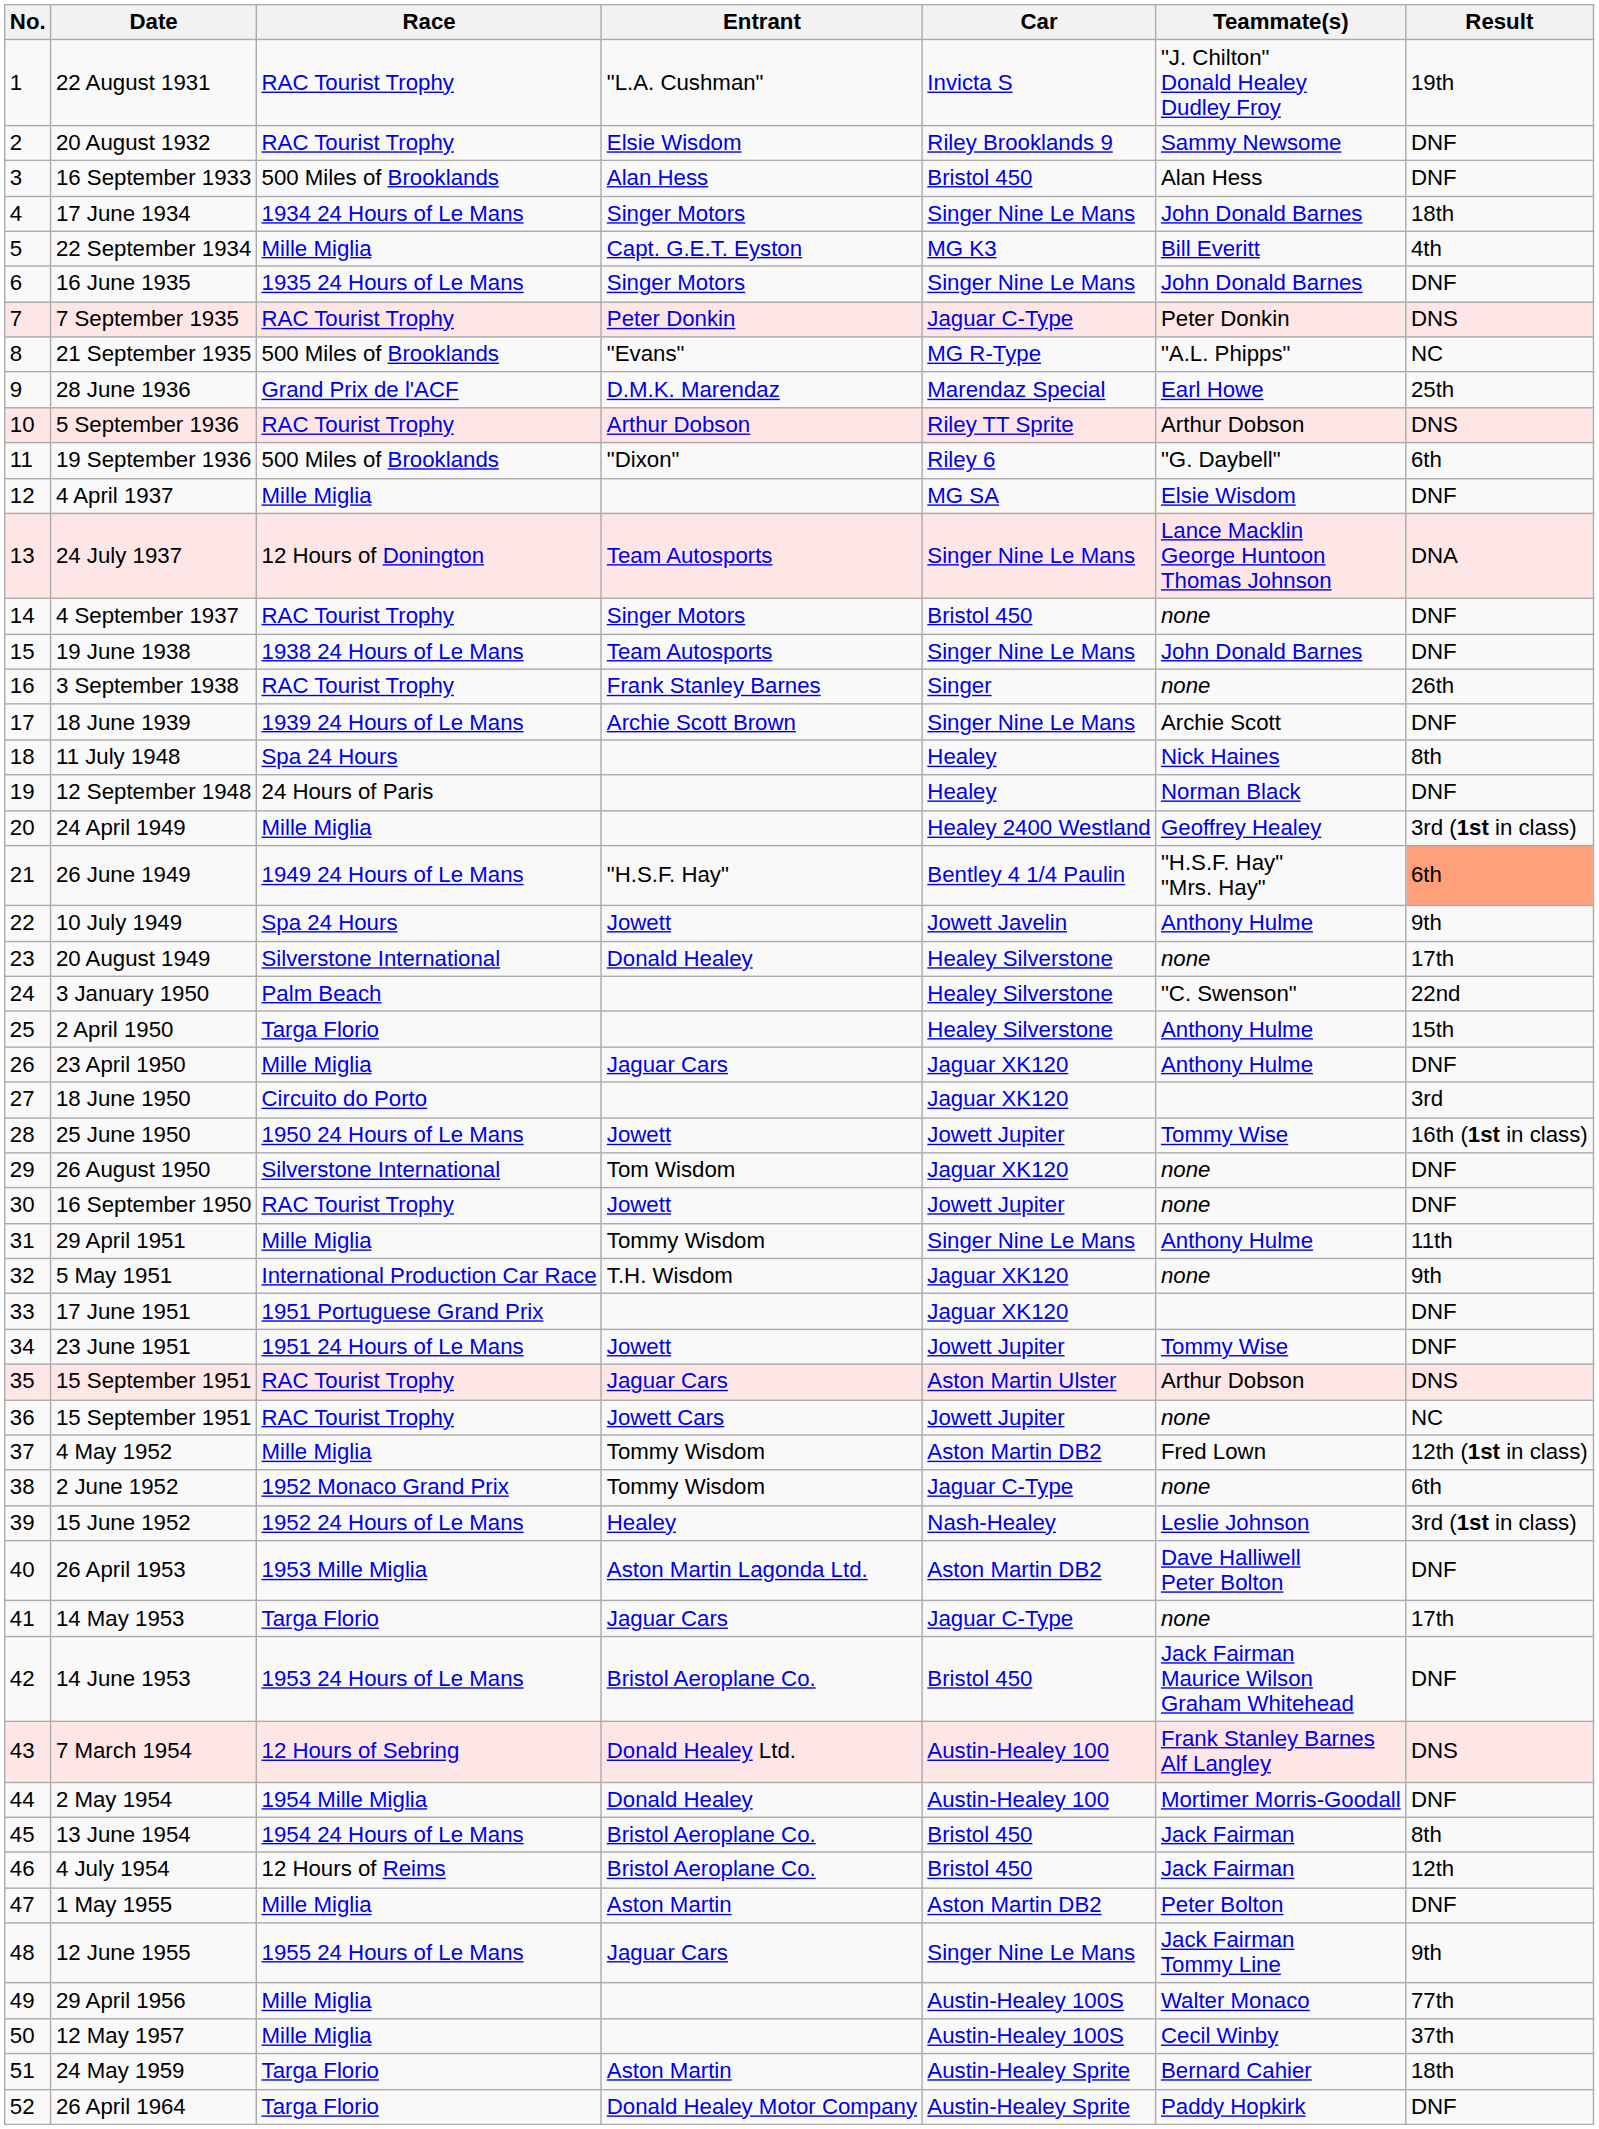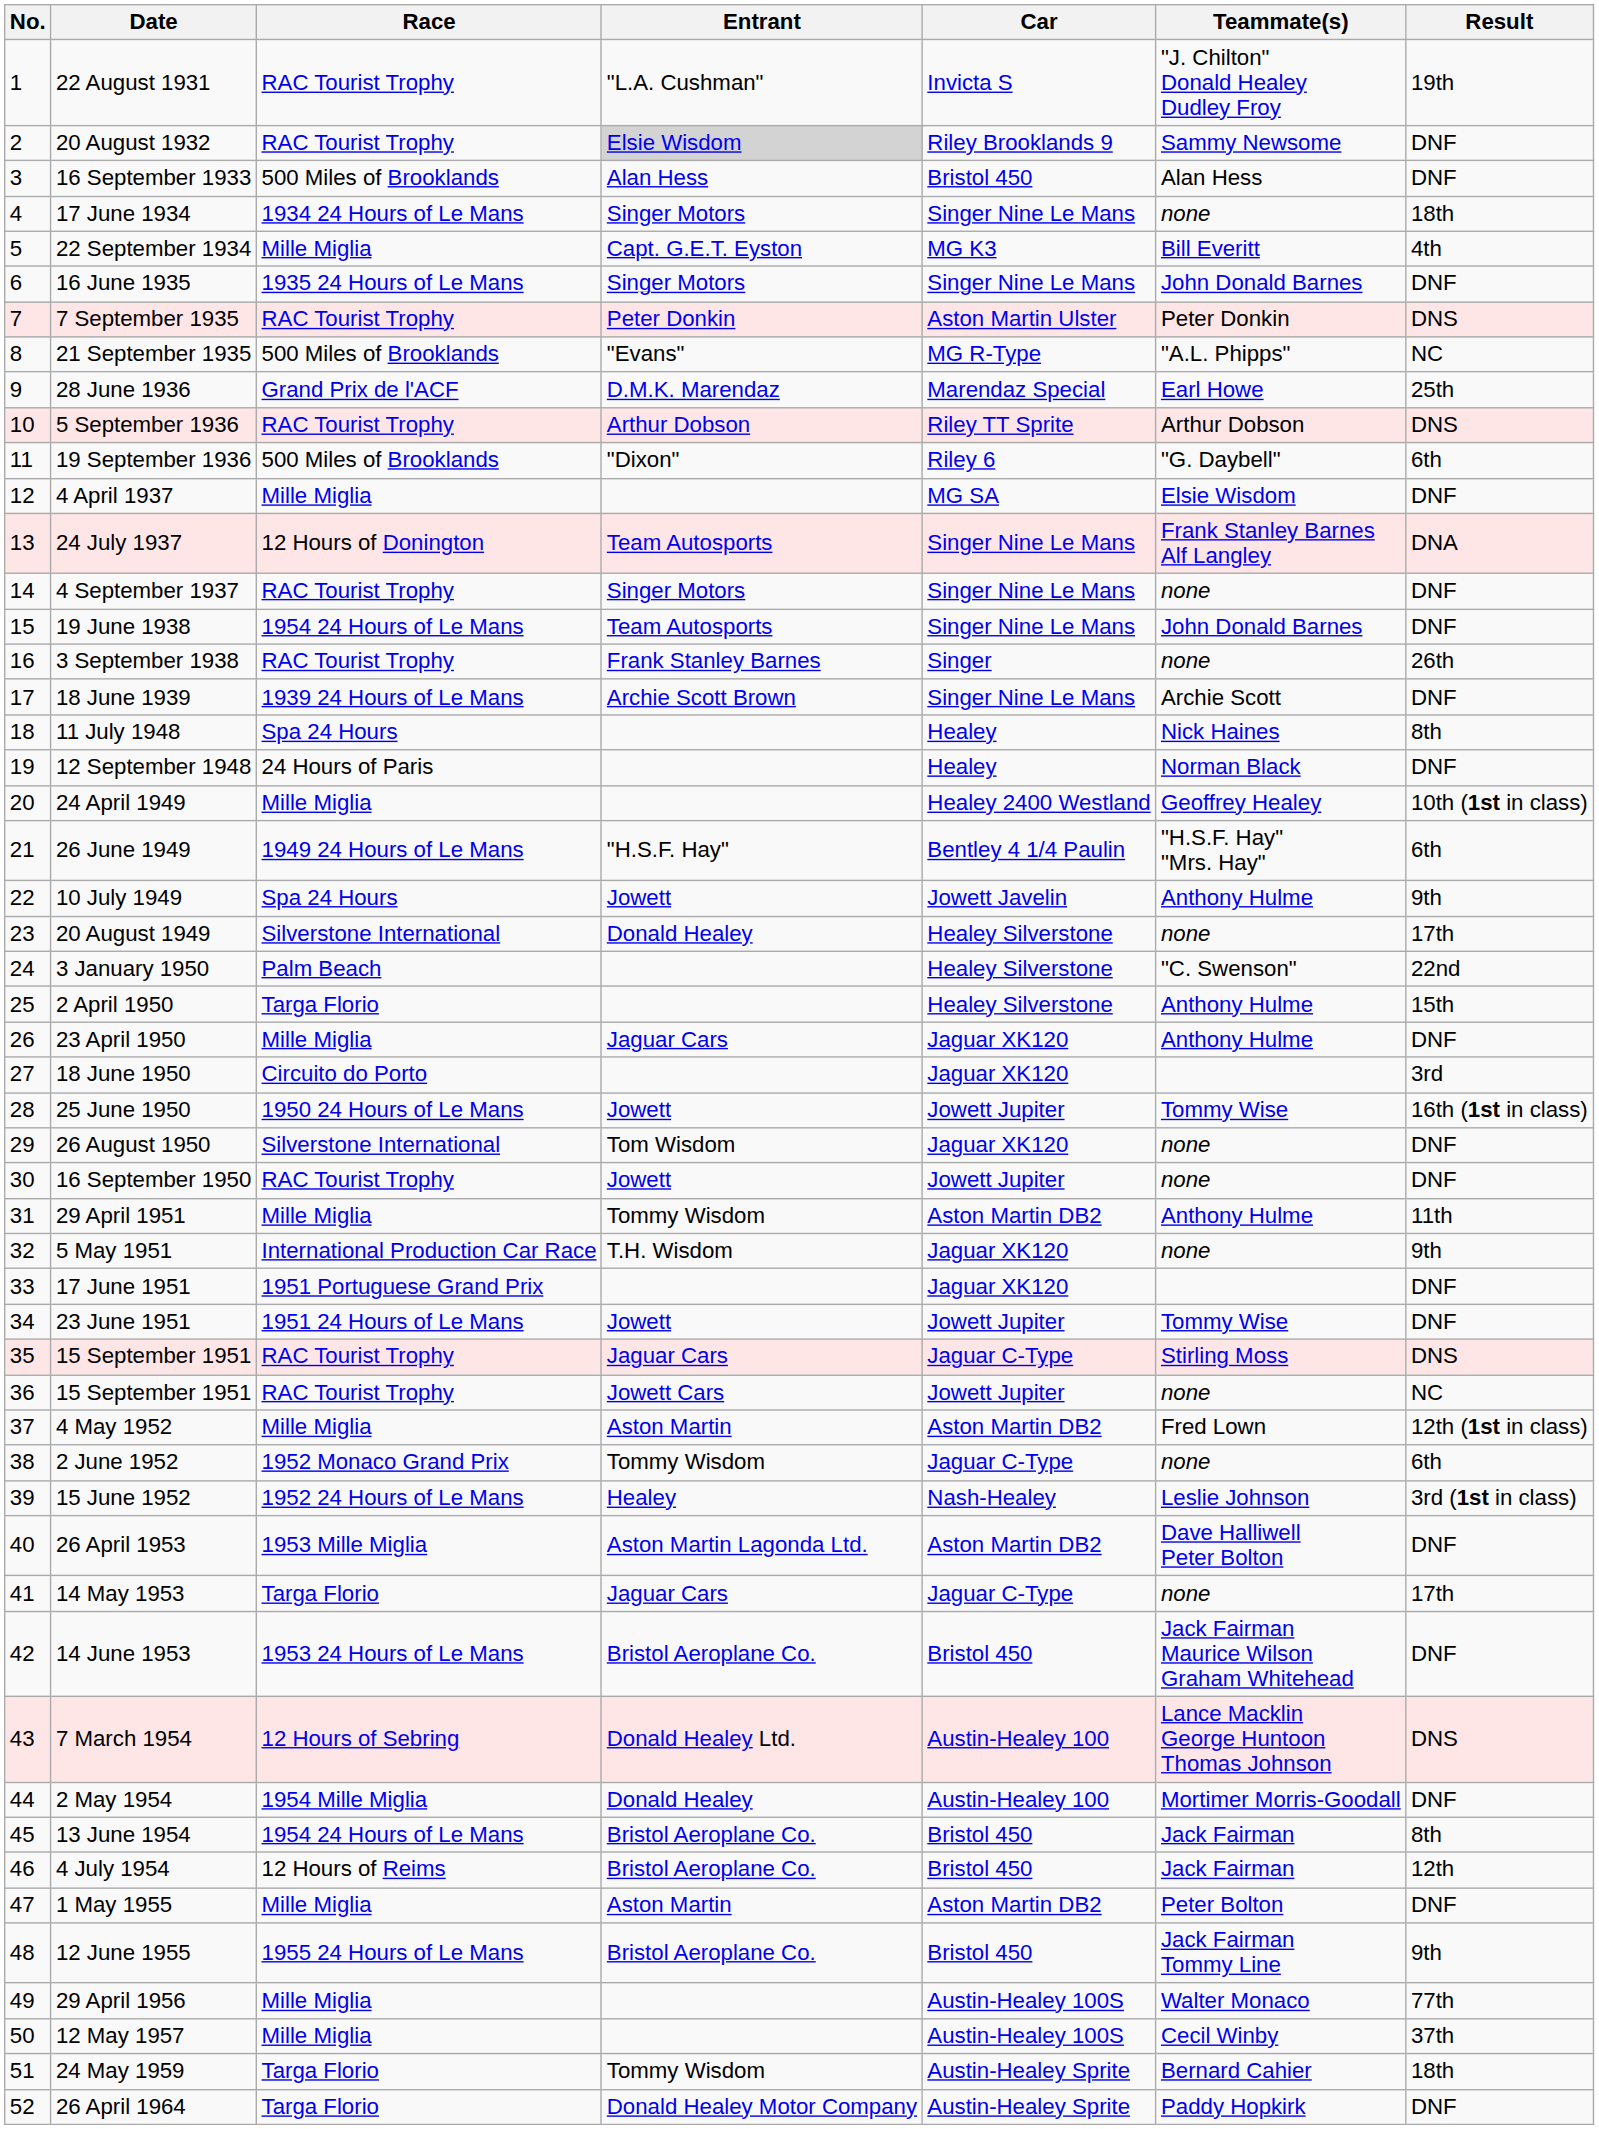20 August 1932 | Entrant: no background -> lightgrey background
17 June 1934 | Teammate(s): John Donald Barnes -> none
7 September 1935 | Car: Jaguar C-Type -> Aston Martin Ulster
24 July 1937 | Teammate(s): Lance Macklin George Huntoon Thomas Johnson -> Frank Stanley Barnes Alf Langley
4 September 1937 | Car: Bristol 450 -> Singer Nine Le Mans
19 June 1938 | Race: 1938 24 Hours of Le Mans -> 1954 24 Hours of Le Mans
24 April 1949 | Result: 3rd (1st in class) -> 10th (1st in class)
26 June 1949 | Result: lightsalmon background -> no background
29 April 1951 | Car: Singer Nine Le Mans -> Aston Martin DB2
35 / 15 September 1951 | Car: Aston Martin Ulster -> Jaguar C-Type
35 / 15 September 1951 | Teammate(s): Arthur Dobson -> Stirling Moss
4 May 1952 | Entrant: Tommy Wisdom -> Aston Martin
7 March 1954 | Teammate(s): Frank Stanley Barnes Alf Langley -> Lance Macklin George Huntoon Thomas Johnson
12 June 1955 | Entrant: Jaguar Cars -> Bristol Aeroplane Co.
12 June 1955 | Car: Singer Nine Le Mans -> Bristol 450
24 May 1959 | Entrant: Aston Martin -> Tommy Wisdom
